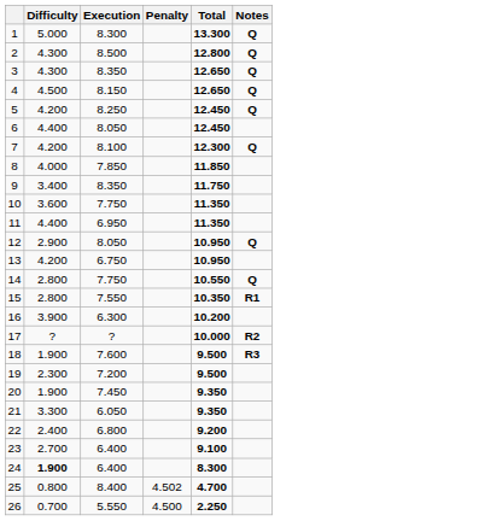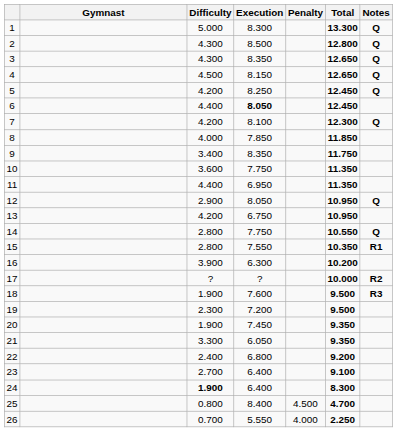+ column: Gymnast
6 | Execution: normal -> bold
25 | Penalty: 4.502 -> 4.500
26 | Penalty: 4.500 -> 4.000
